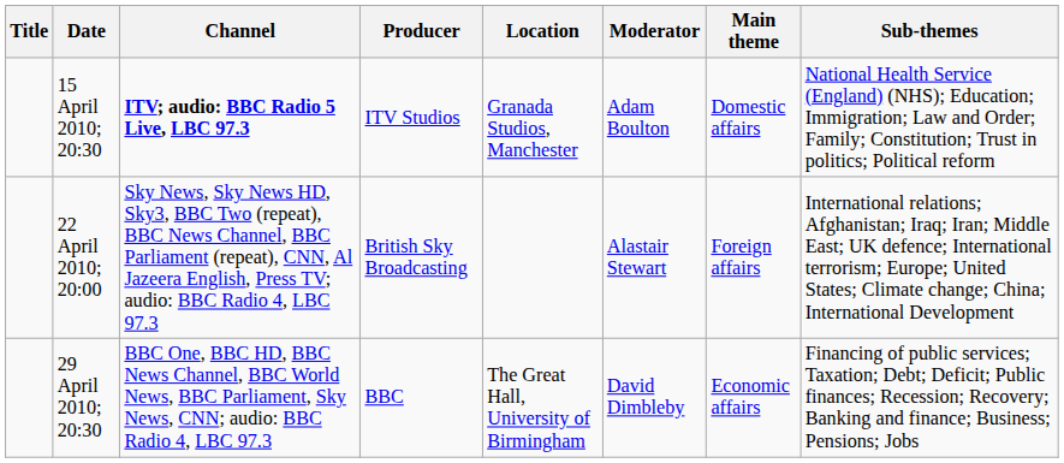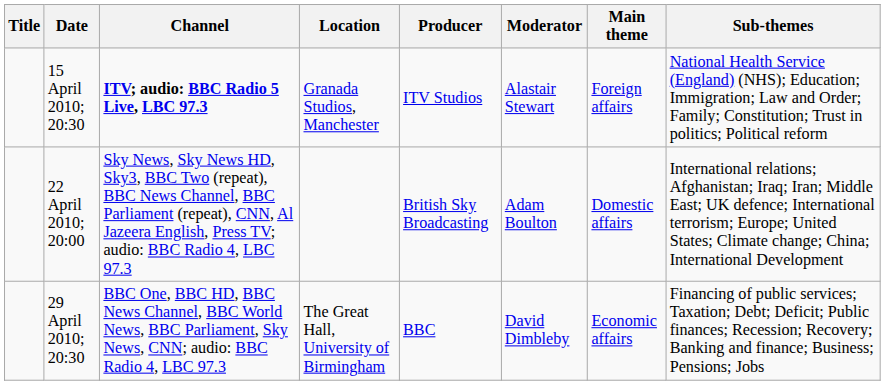columns swapped: Location <-> Producer
15 April 2010; 20:30 | Moderator: Adam Boulton -> Alastair Stewart
15 April 2010; 20:30 | Main theme: Domestic affairs -> Foreign affairs
22 April 2010; 20:00 | Moderator: Alastair Stewart -> Adam Boulton
22 April 2010; 20:00 | Main theme: Foreign affairs -> Domestic affairs
